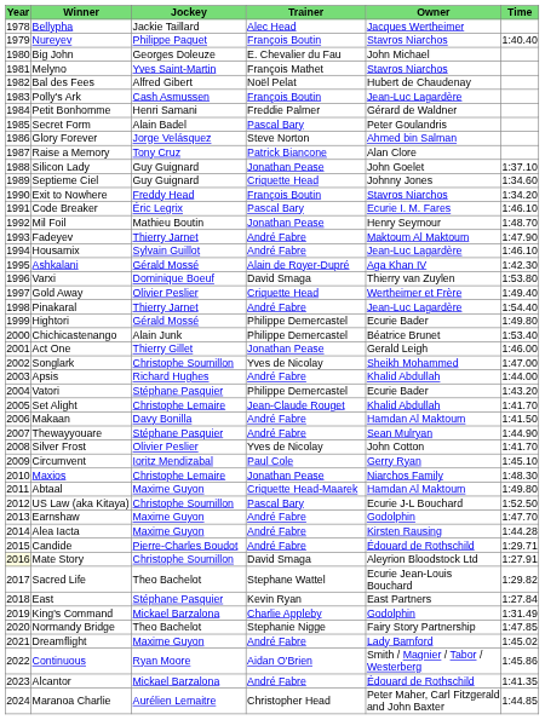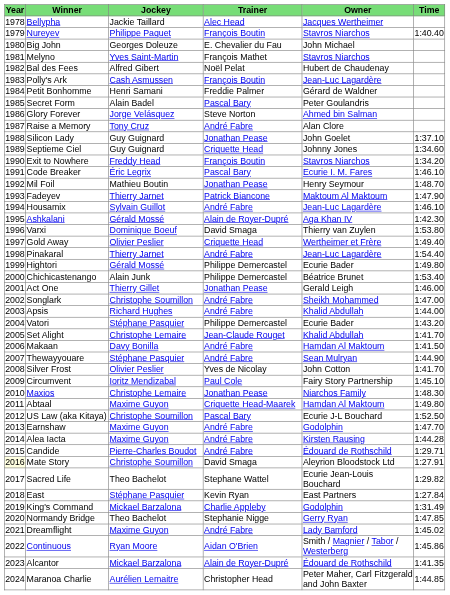Raise a Memory | Trainer: Patrick Biancone -> André Fabre
Fadeyev | Trainer: André Fabre -> Patrick Biancone
Songlark | Trainer: Yves de Nicolay -> André Fabre
Circumvent | Owner: Gerry Ryan -> Fairy Story Partnership
Normandy Bridge | Owner: Fairy Story Partnership -> Gerry Ryan
Alcantor | Trainer: André Fabre -> Alain de Royer-Dupré
